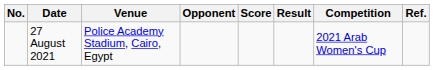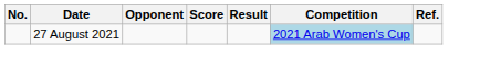- column: Venue | Police Academy Stadium, Cairo, Egypt
27 August 2021 | Competition: no background -> lightblue background
